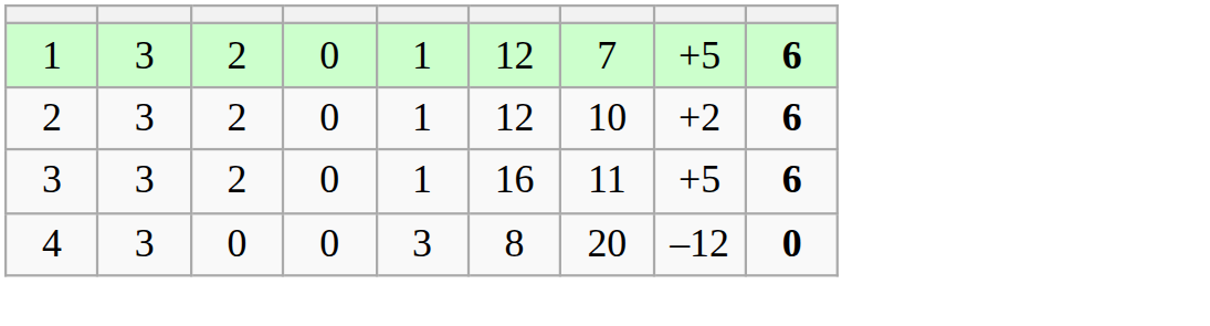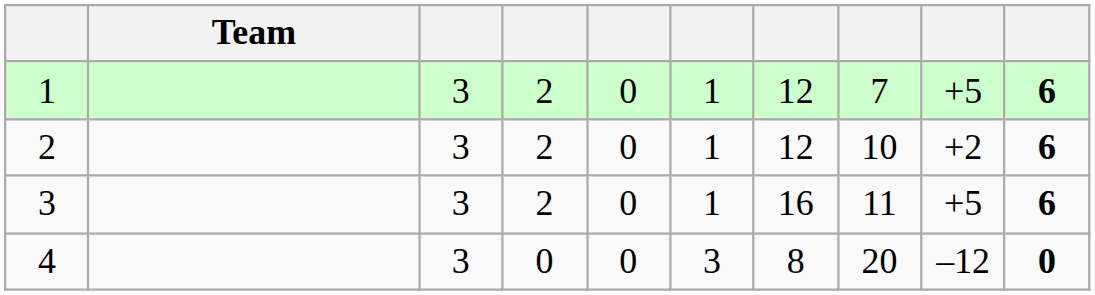+ column: Team
